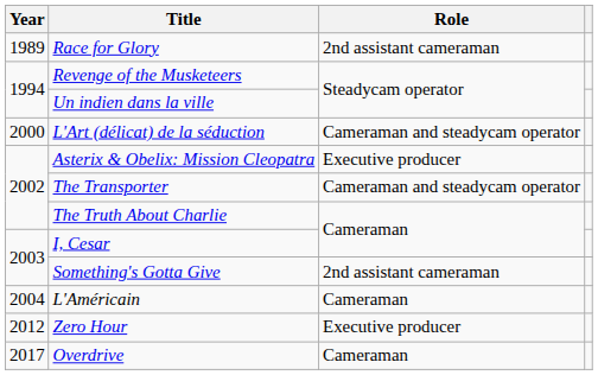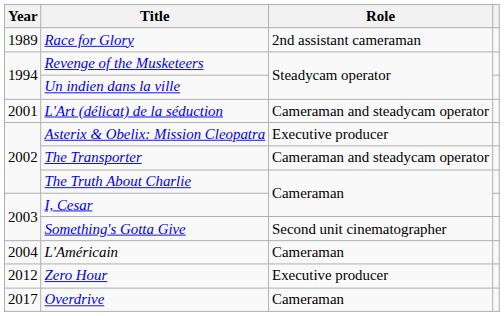L'Art (délicat) de la séduction | Year: 2000 -> 2001
Something's Gotta Give | Role: 2nd assistant cameraman -> Second unit cinematographer
